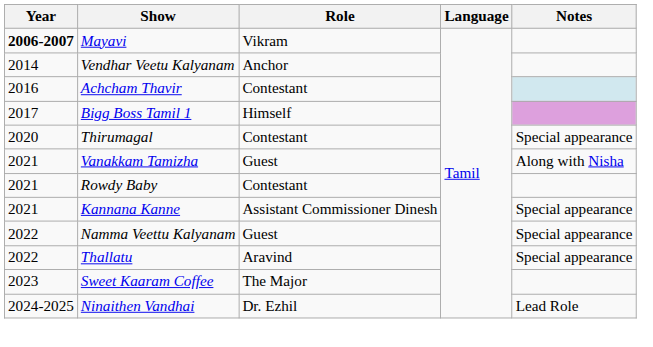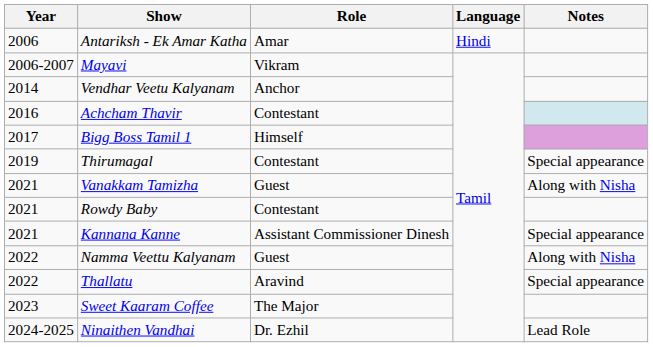+ row: 2006 | Antariksh - Ek Amar Katha | Amar | Hindi
Mayavi | Year: bold -> normal
Thirumagal | Year: 2020 -> 2019
Namma Veettu Kalyanam | Notes: Special appearance -> Along with Nisha
